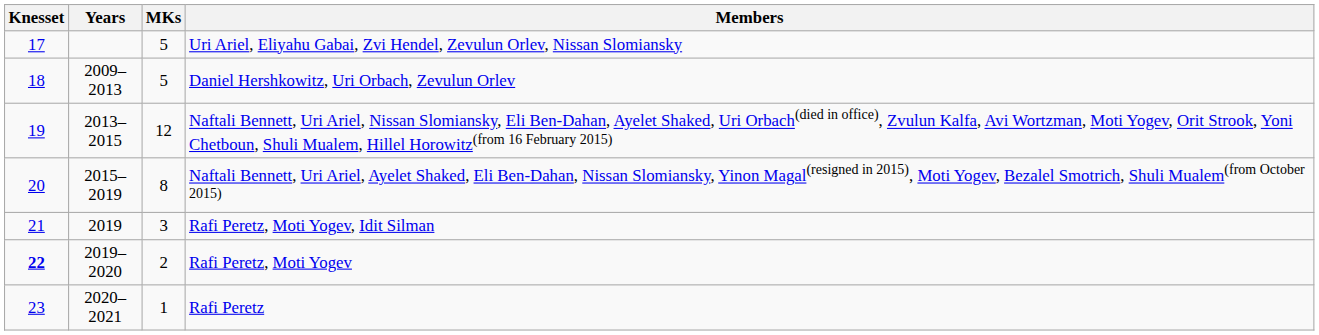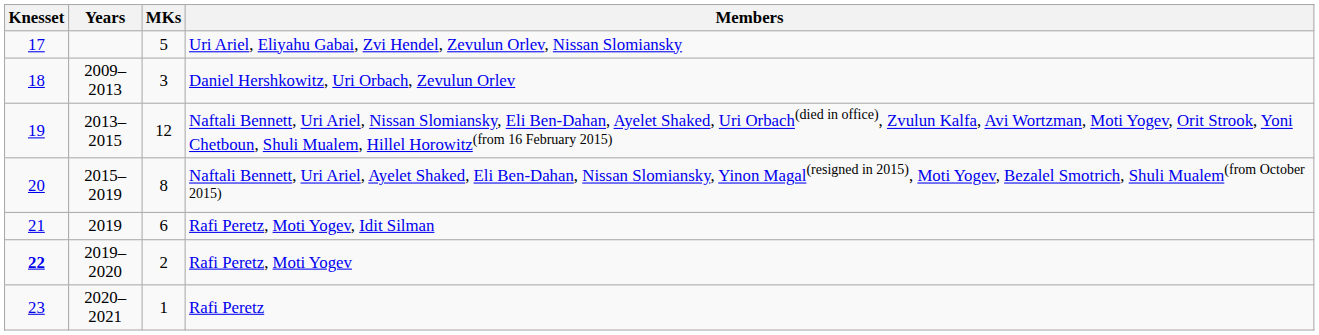Daniel Hershkowitz, Uri Orbach, Zevulun Orlev | MKs: 5 -> 3
Rafi Peretz, Moti Yogev, Idit Silman | MKs: 3 -> 6
